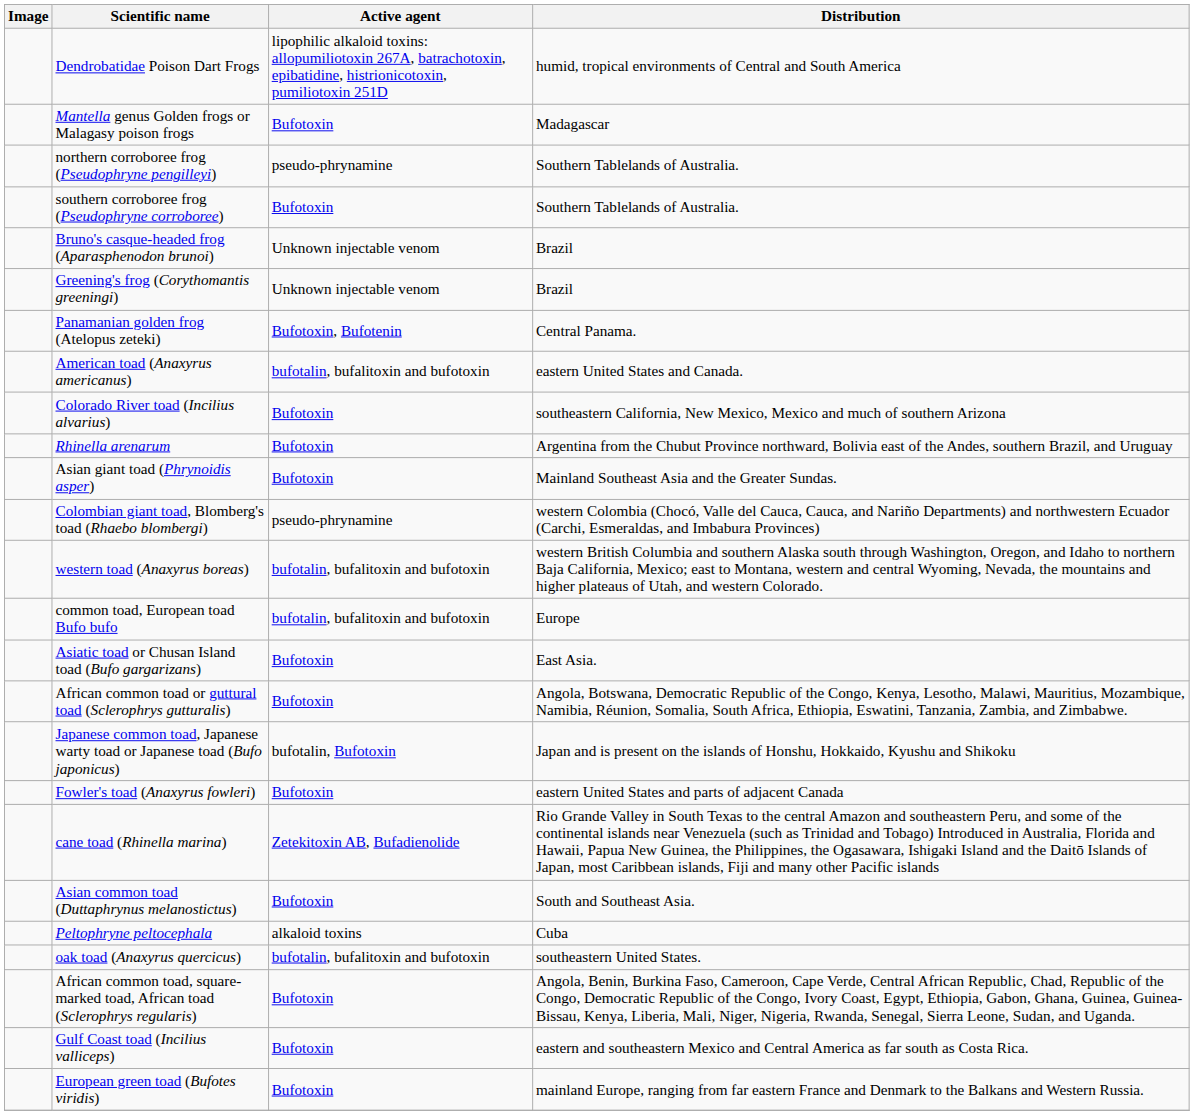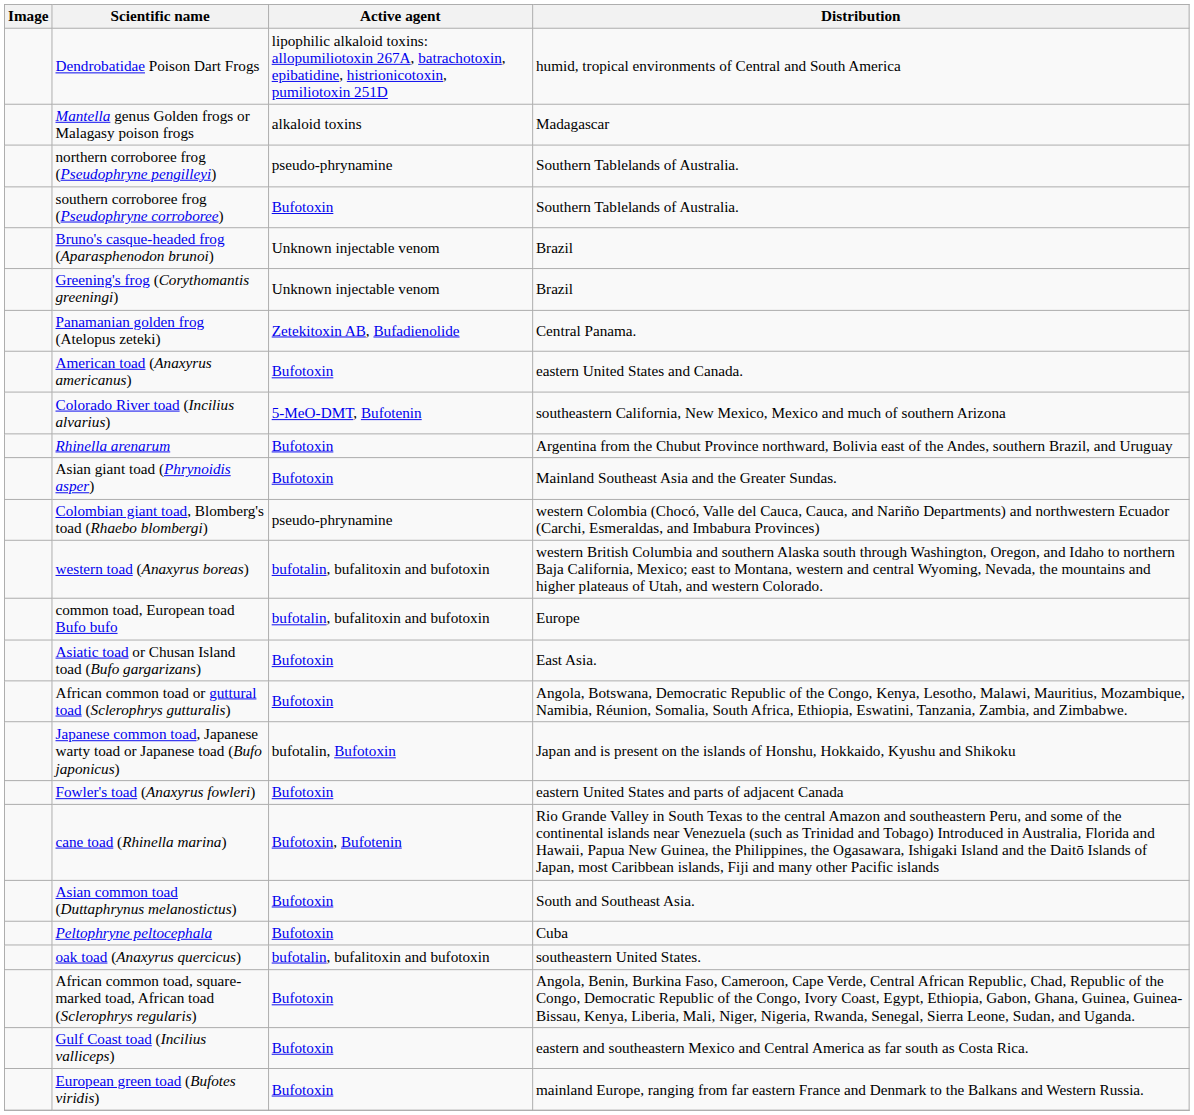Mantella genus Golden frogs or Malagasy poison frogs | Active agent: Bufotoxin -> alkaloid toxins
Panamanian golden frog (Atelopus zeteki) | Active agent: Bufotoxin, Bufotenin -> Zetekitoxin AB, Bufadienolide
American toad (Anaxyrus americanus) | Active agent: bufotalin, bufalitoxin and bufotoxin -> Bufotoxin
Colorado River toad (Incilius alvarius) | Active agent: Bufotoxin -> 5-MeO-DMT, Bufotenin
cane toad (Rhinella marina) | Active agent: Zetekitoxin AB, Bufadienolide -> Bufotoxin, Bufotenin
Peltophryne peltocephala | Active agent: alkaloid toxins -> Bufotoxin
